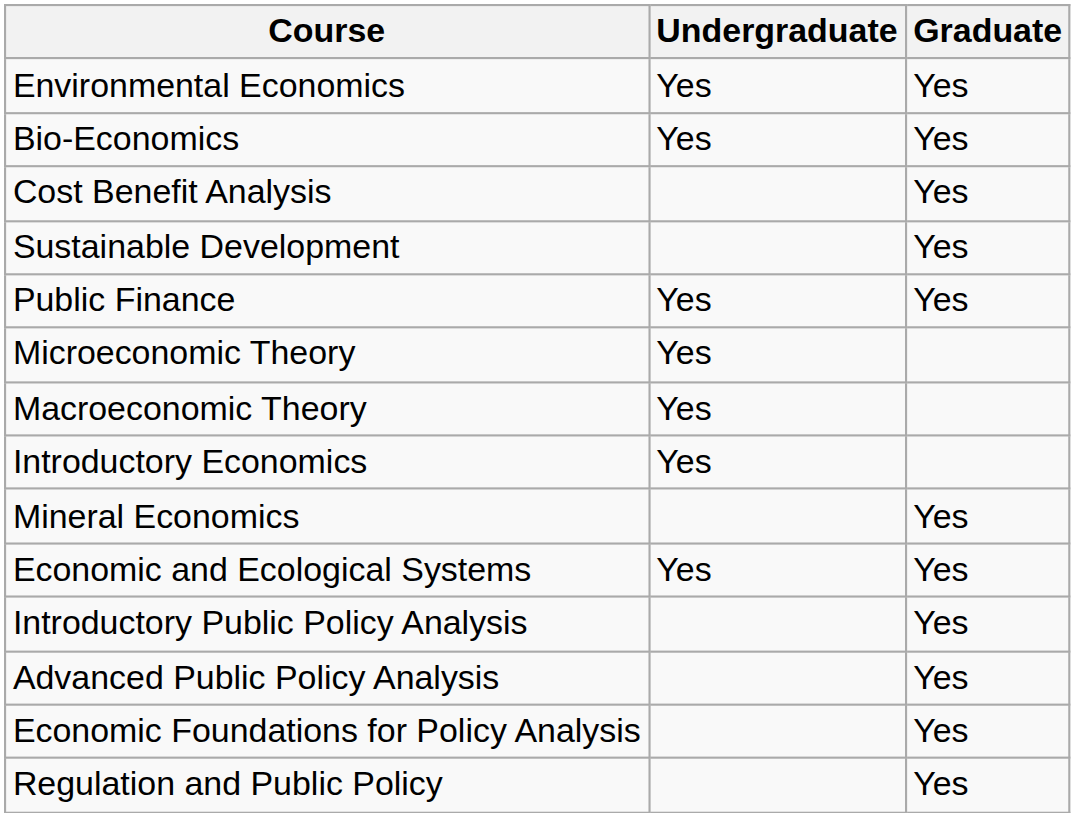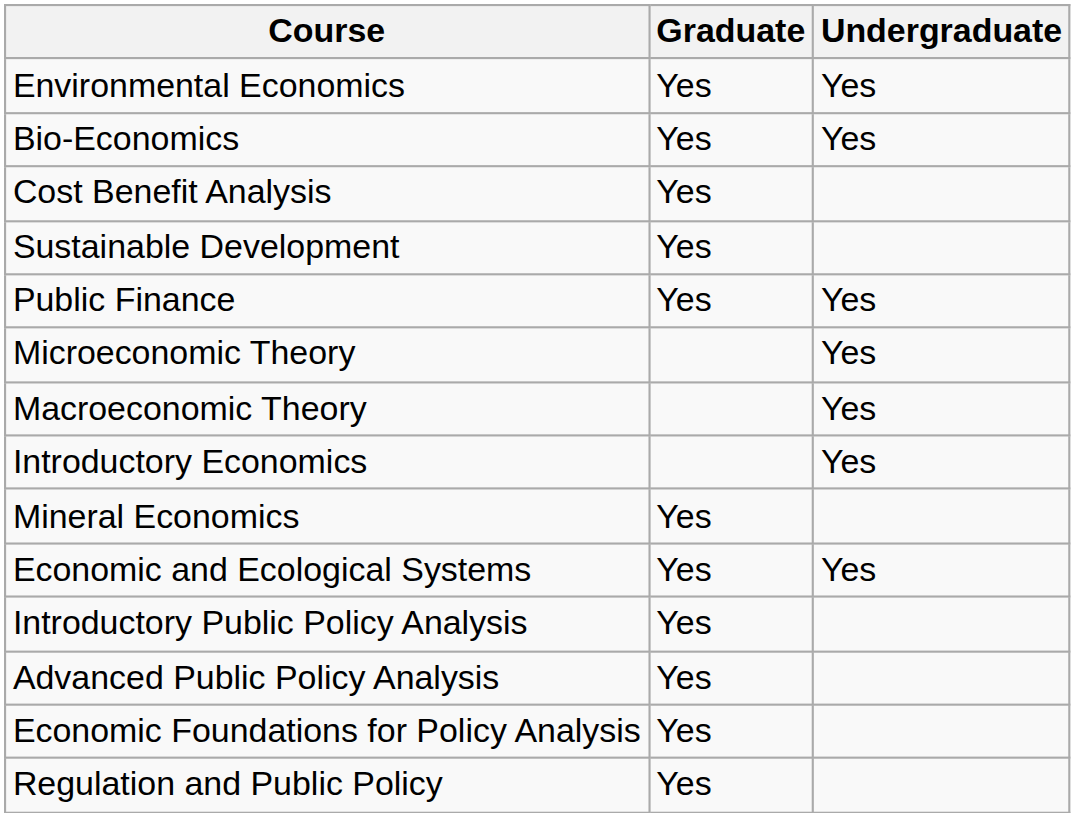columns swapped: Graduate <-> Undergraduate
